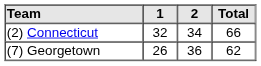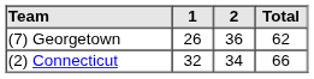rows swapped: (7) Georgetown <-> (2) Connecticut
